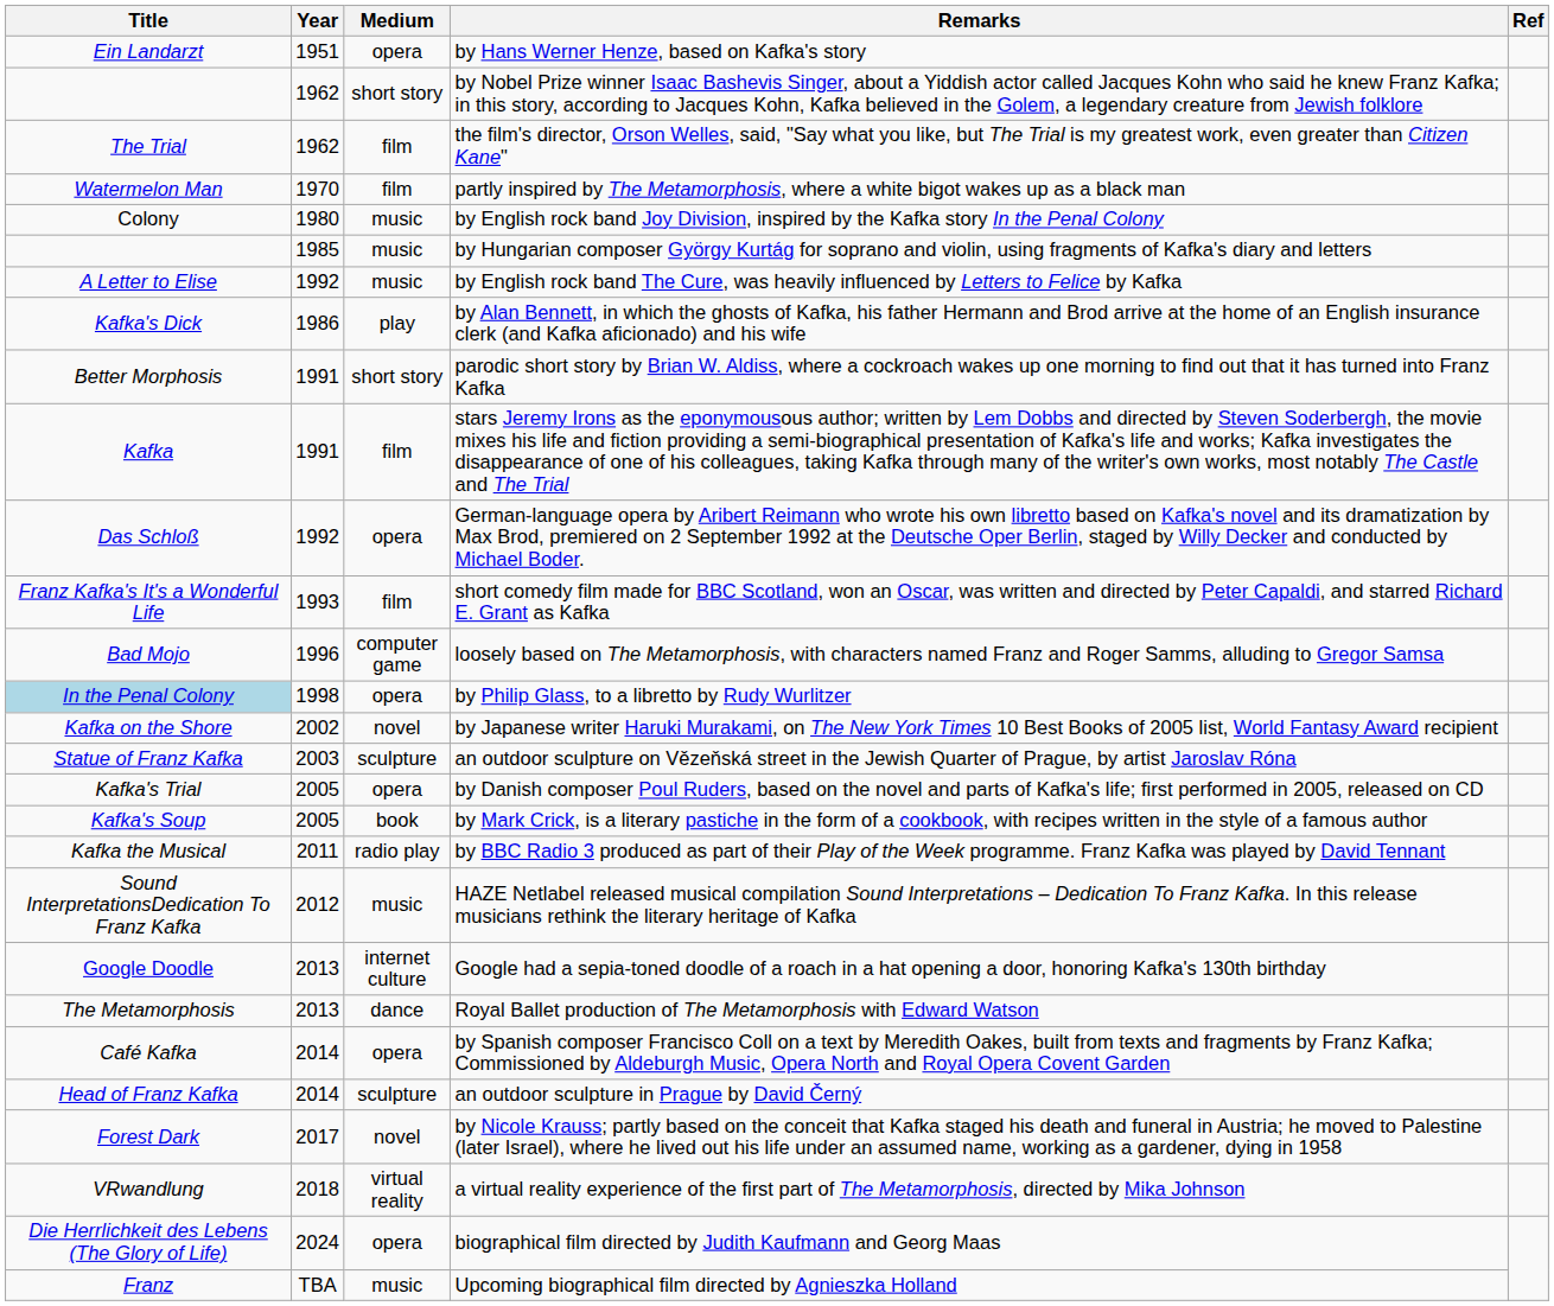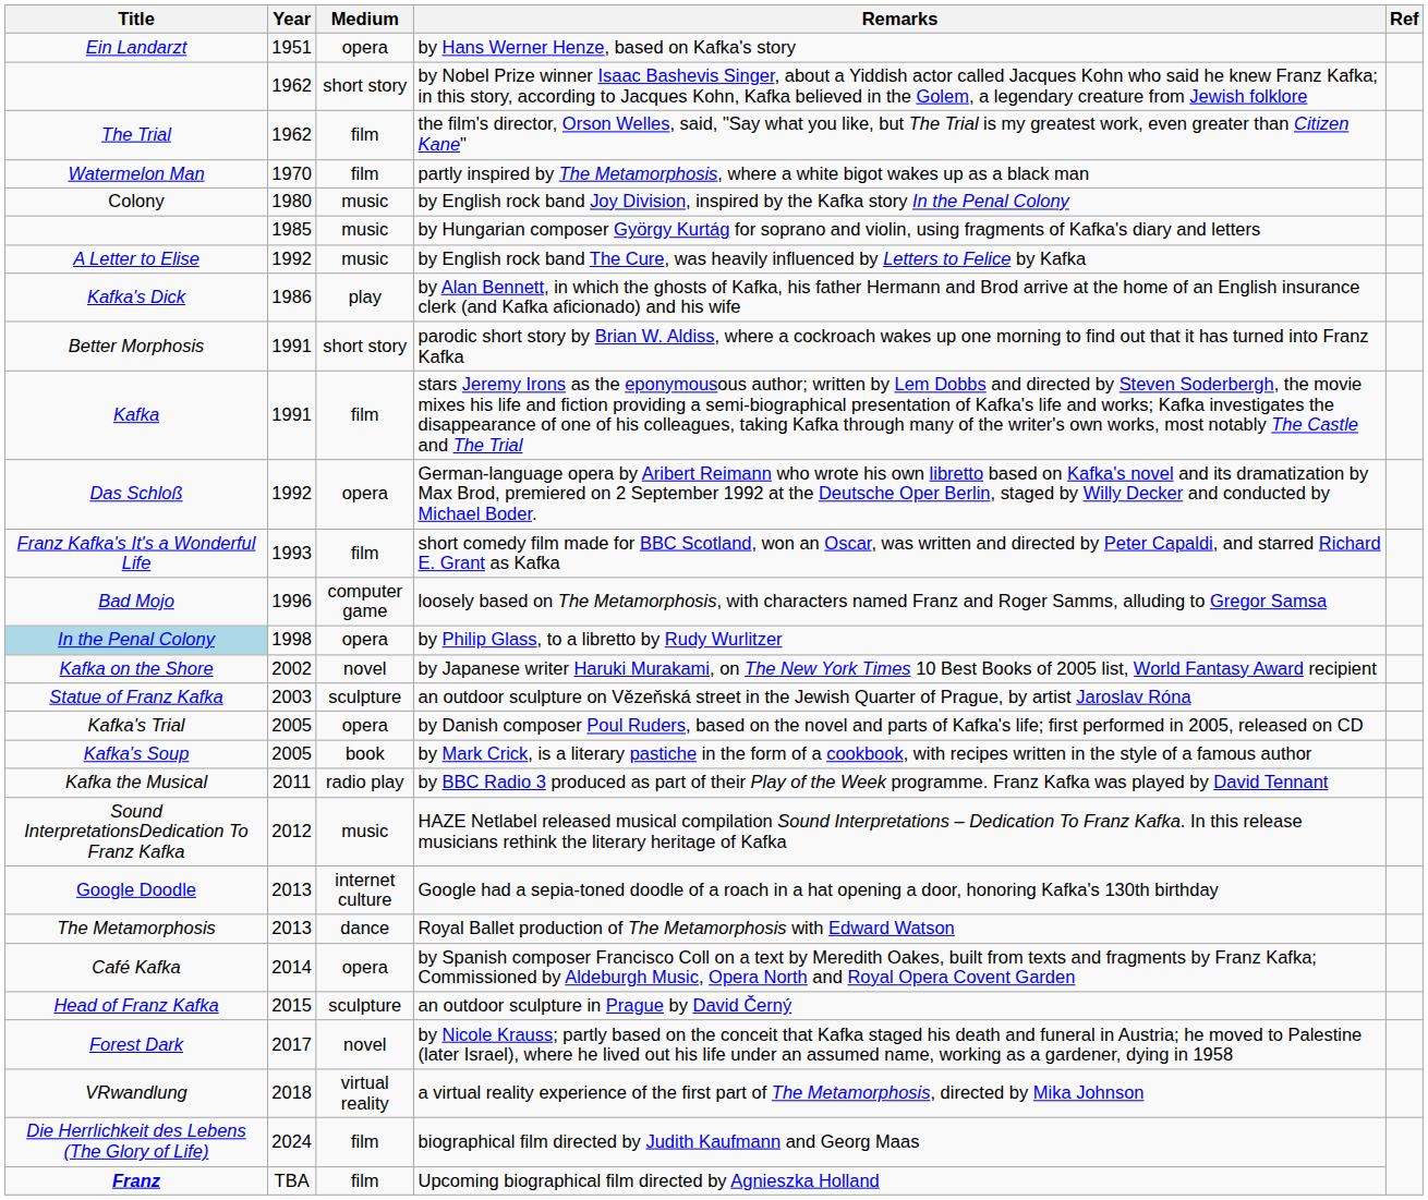an outdoor sculpture in Prague by David Černý | Year: 2014 -> 2015
biographical film directed by Judith Kaufmann and Georg Maas | Medium: opera -> film
Upcoming biographical film directed by Agnieszka Holland | Title: normal -> bold
Upcoming biographical film directed by Agnieszka Holland | Medium: music -> film
